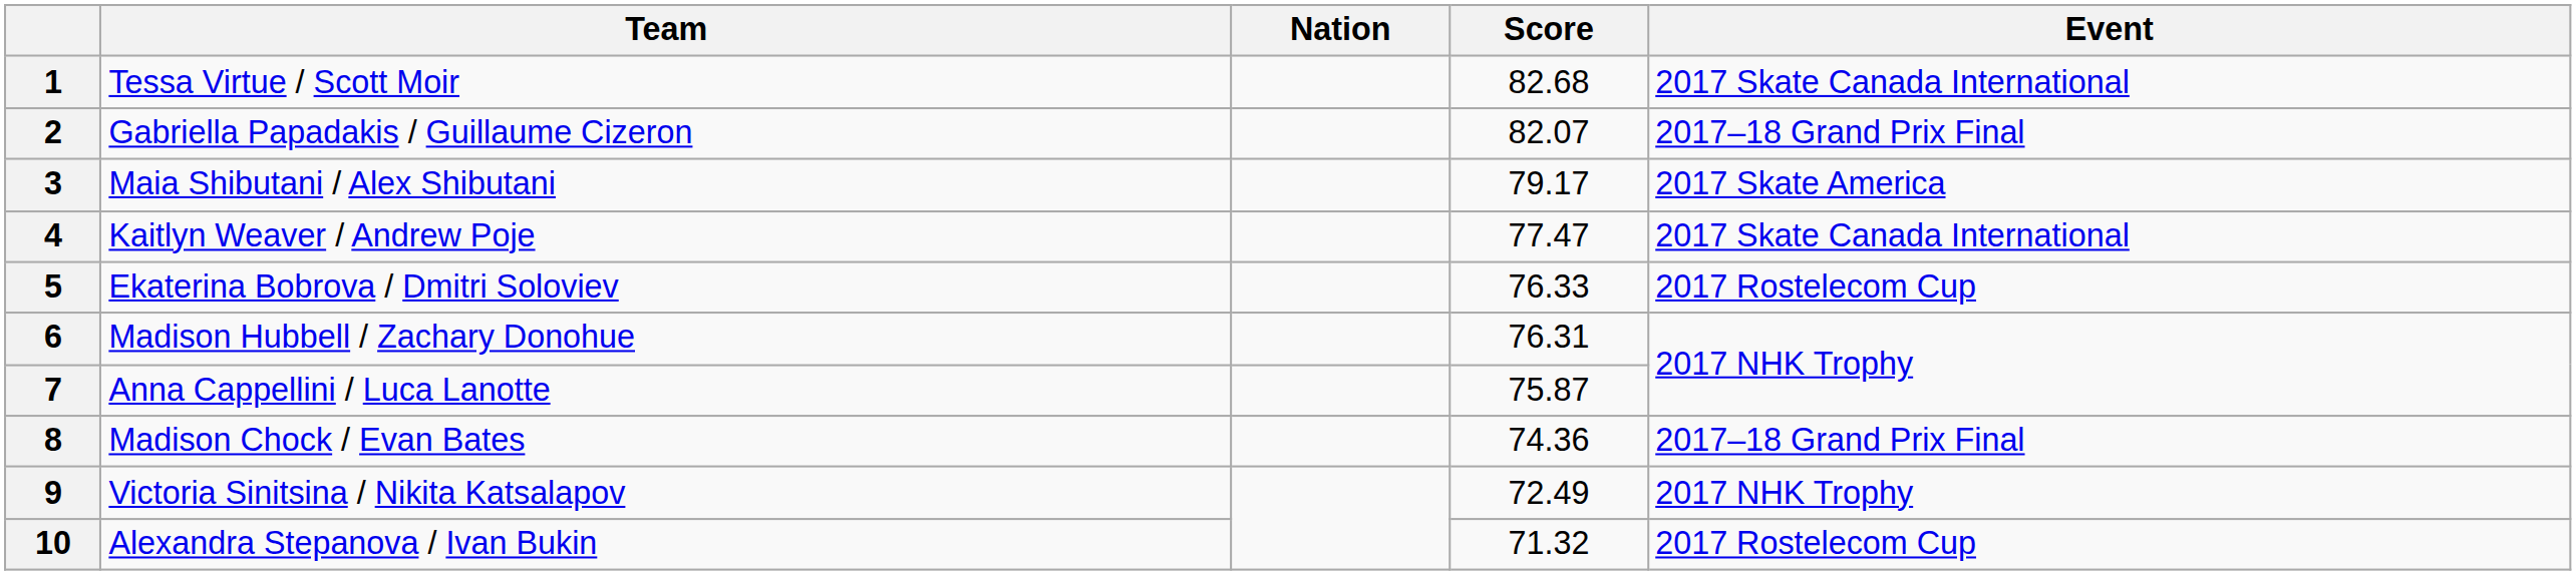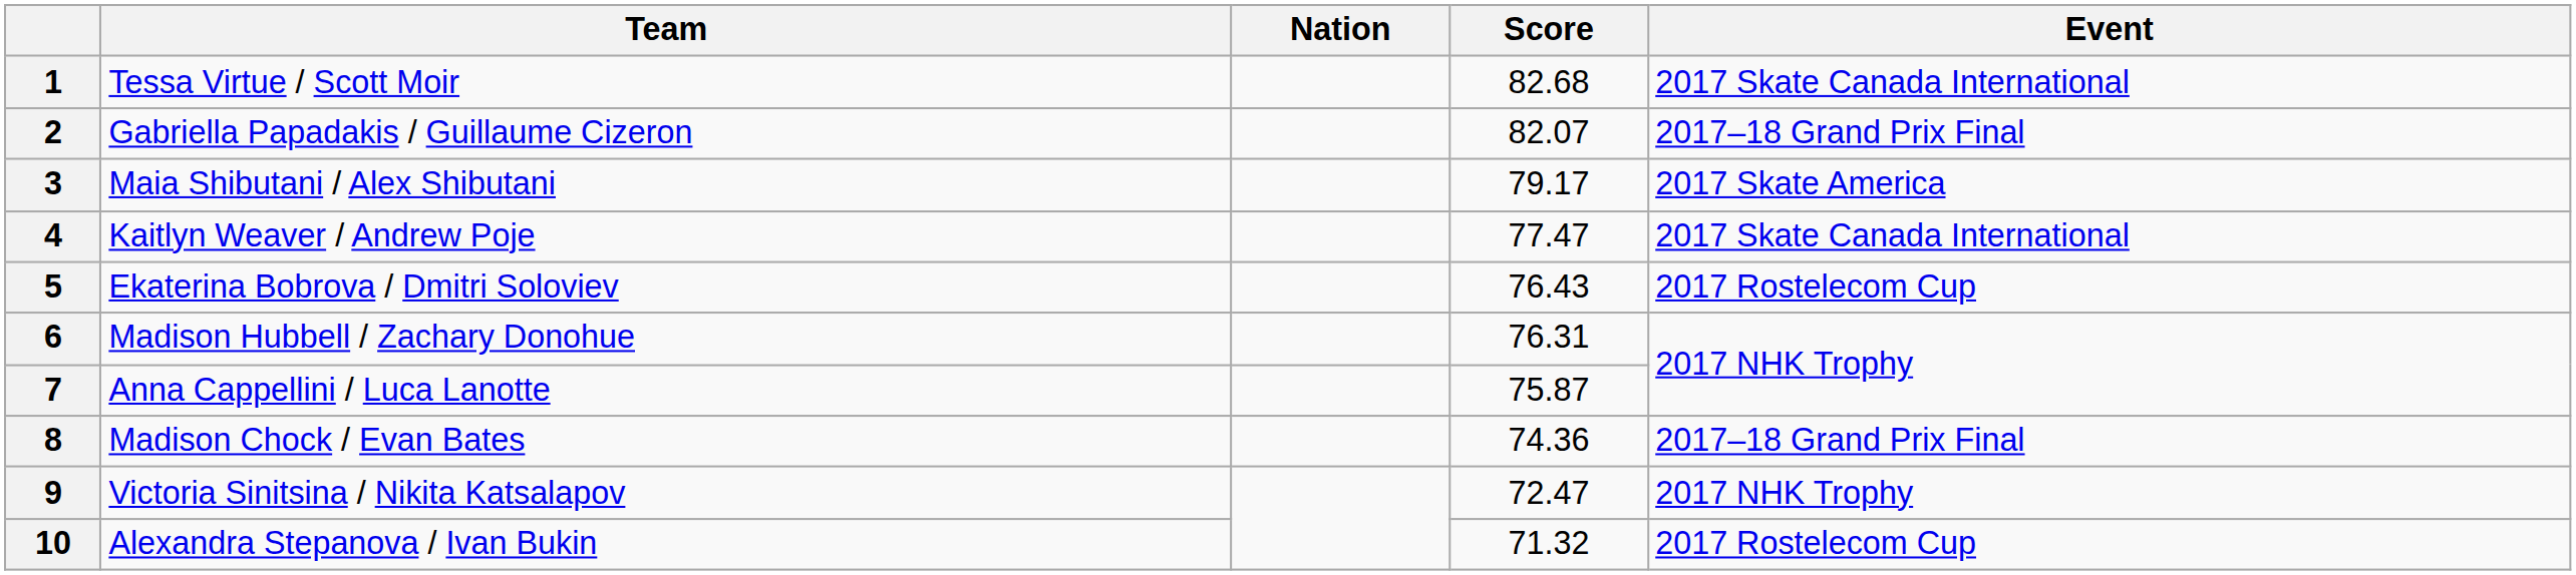5 | Score: 76.33 -> 76.43
9 | Score: 72.49 -> 72.47
